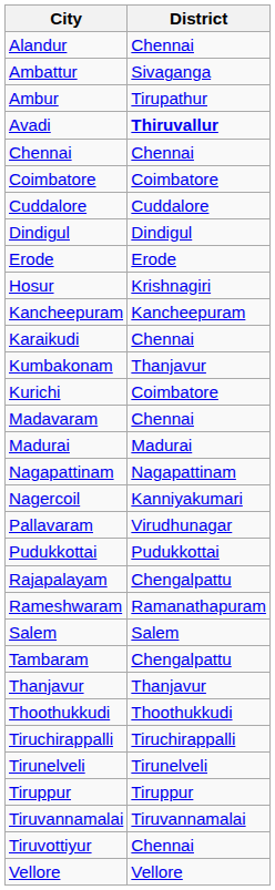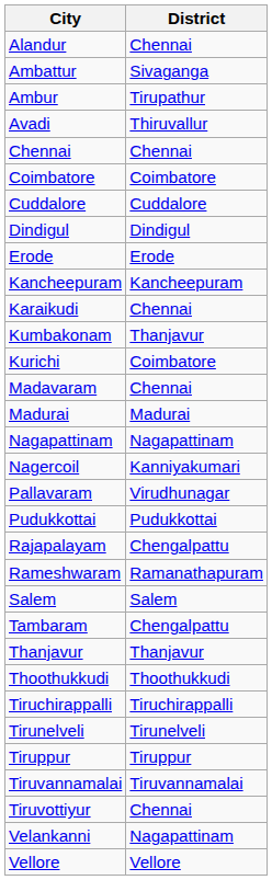Avadi | District: bold -> normal
- row: Hosur | Krishnagiri
+ row: Velankanni | Nagapattinam
